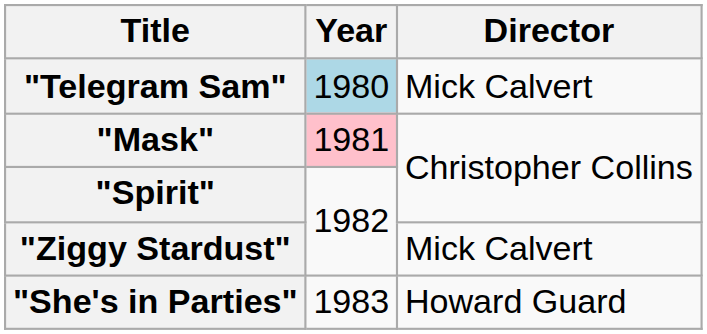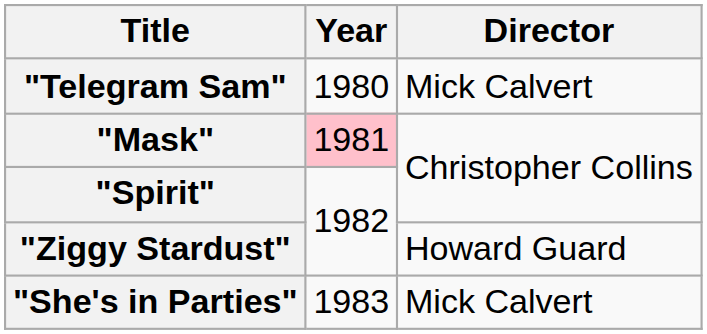"Telegram Sam" | Year: lightblue background -> no background
"Ziggy Stardust" | Director: Mick Calvert -> Howard Guard
"She's in Parties" | Director: Howard Guard -> Mick Calvert
